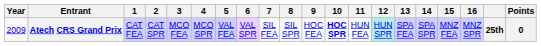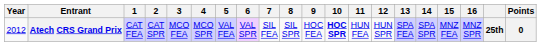Atech CRS Grand Prix | Year: 2009 -> 2012
Atech CRS Grand Prix | 12: paleturquoise background -> no background
